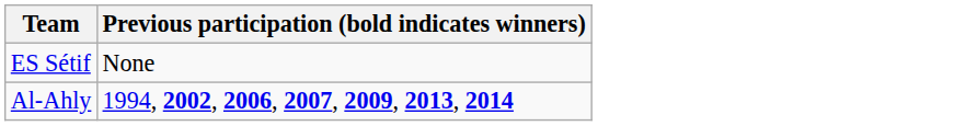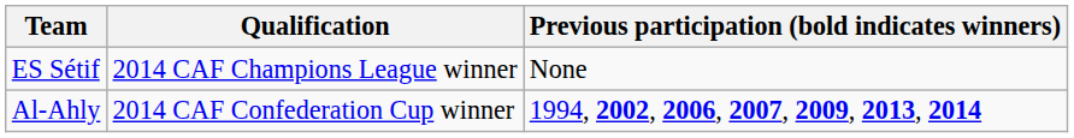+ column: Qualification | 2014 CAF Champions League winner | 2014 CAF Confederation Cup winner
